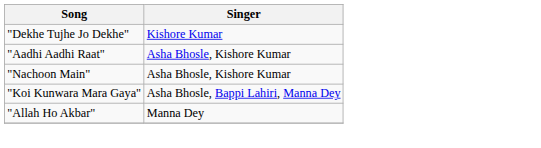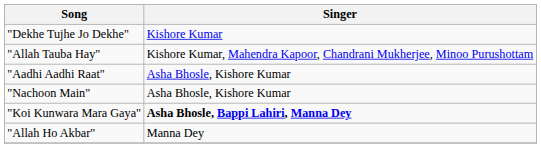+ row: "Allah Tauba Hay" | Kishore Kumar, Mahendra Kapoor, Chandrani Mukherjee, Minoo Purushottam
"Koi Kunwara Mara Gaya" | Singer: normal -> bold
